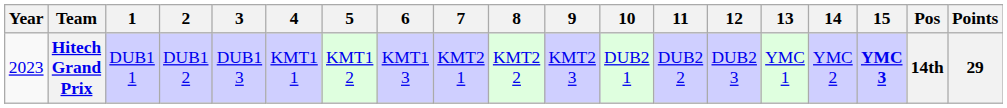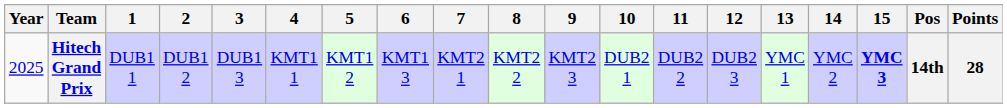Hitech Grand Prix | Year: 2023 -> 2025
Hitech Grand Prix | Points: 29 -> 28
